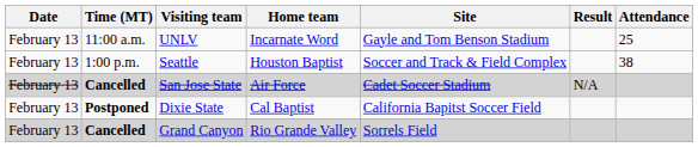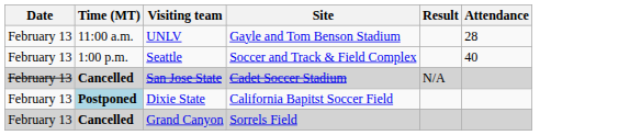- column: Home team | Incarnate Word | Houston Baptist | Air Force | Cal Baptist | Rio Grande Valley
UNLV | Attendance: 25 -> 28
Seattle | Attendance: 38 -> 40
Dixie State | Time (MT): no background -> lightblue background
